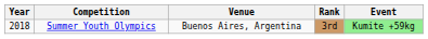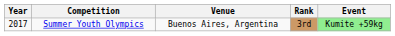Summer Youth Olympics | Year: 2018 -> 2017
